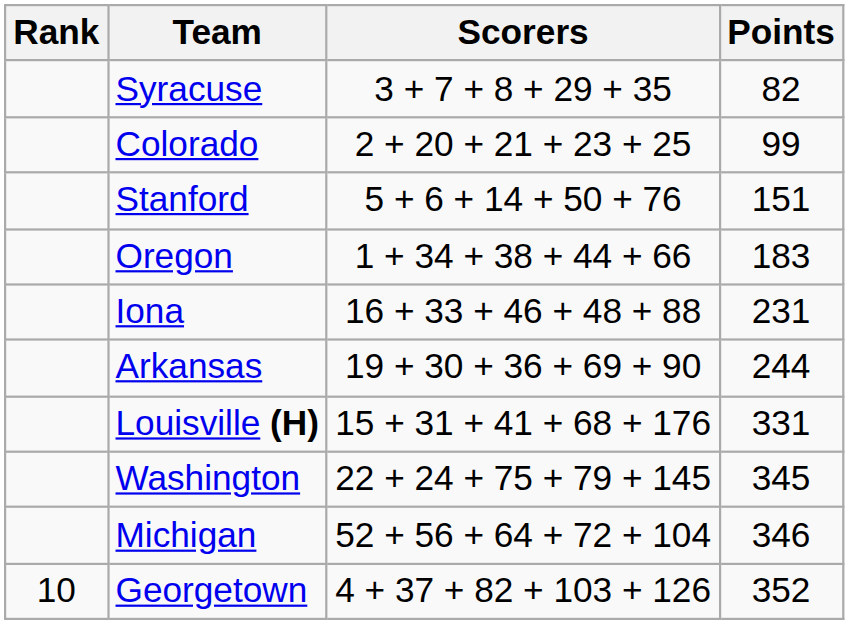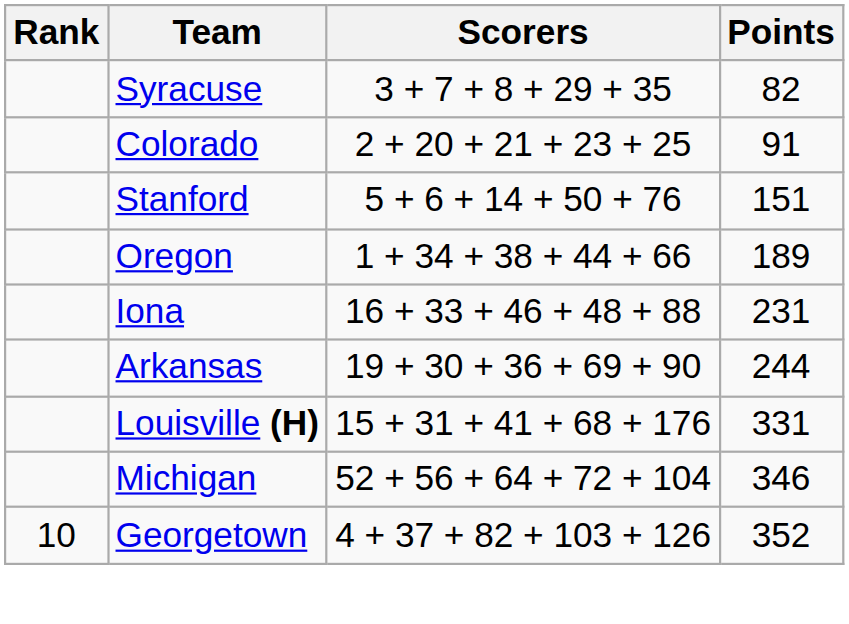Colorado | Points: 99 -> 91
Oregon | Points: 183 -> 189
- row: Washington | 22 + 24 + 75 + 79 + 145 | 345
